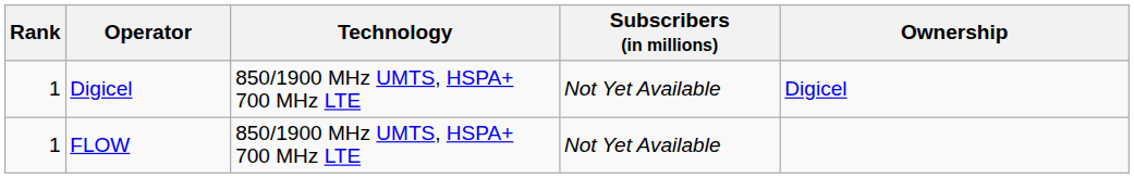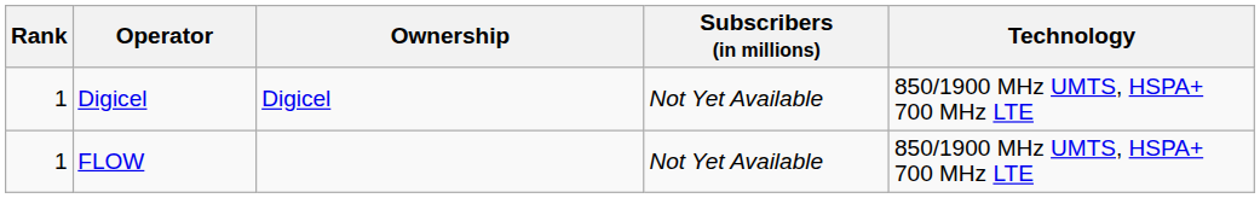columns swapped: Technology <-> Ownership
